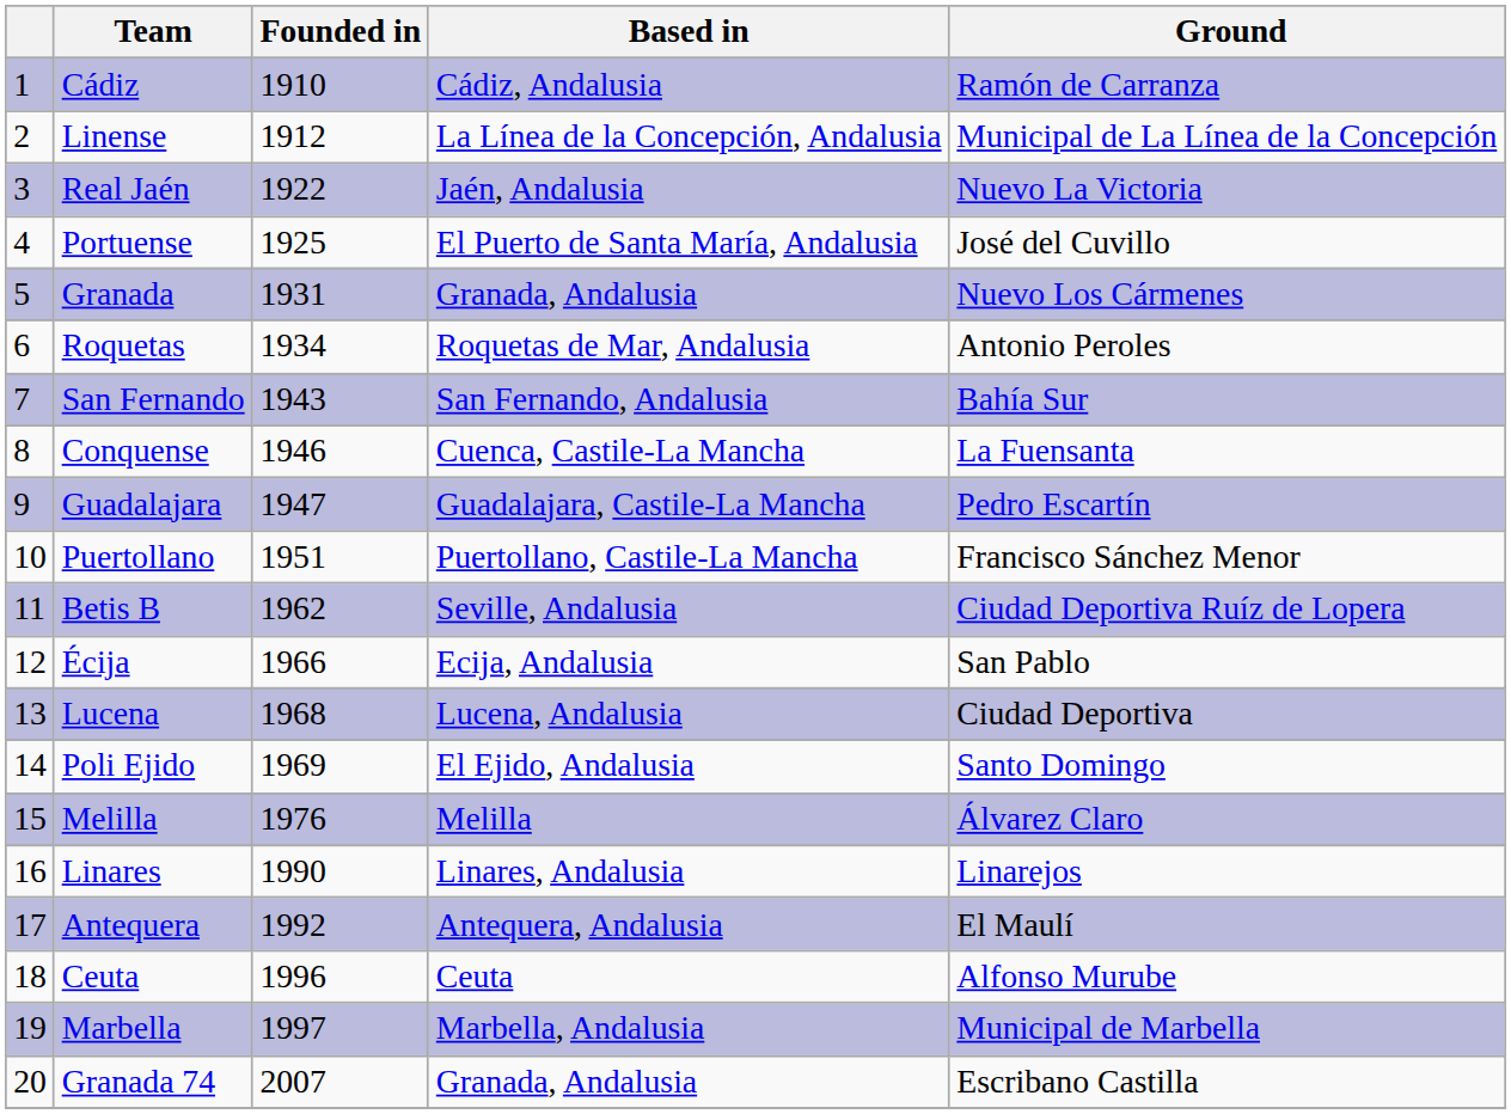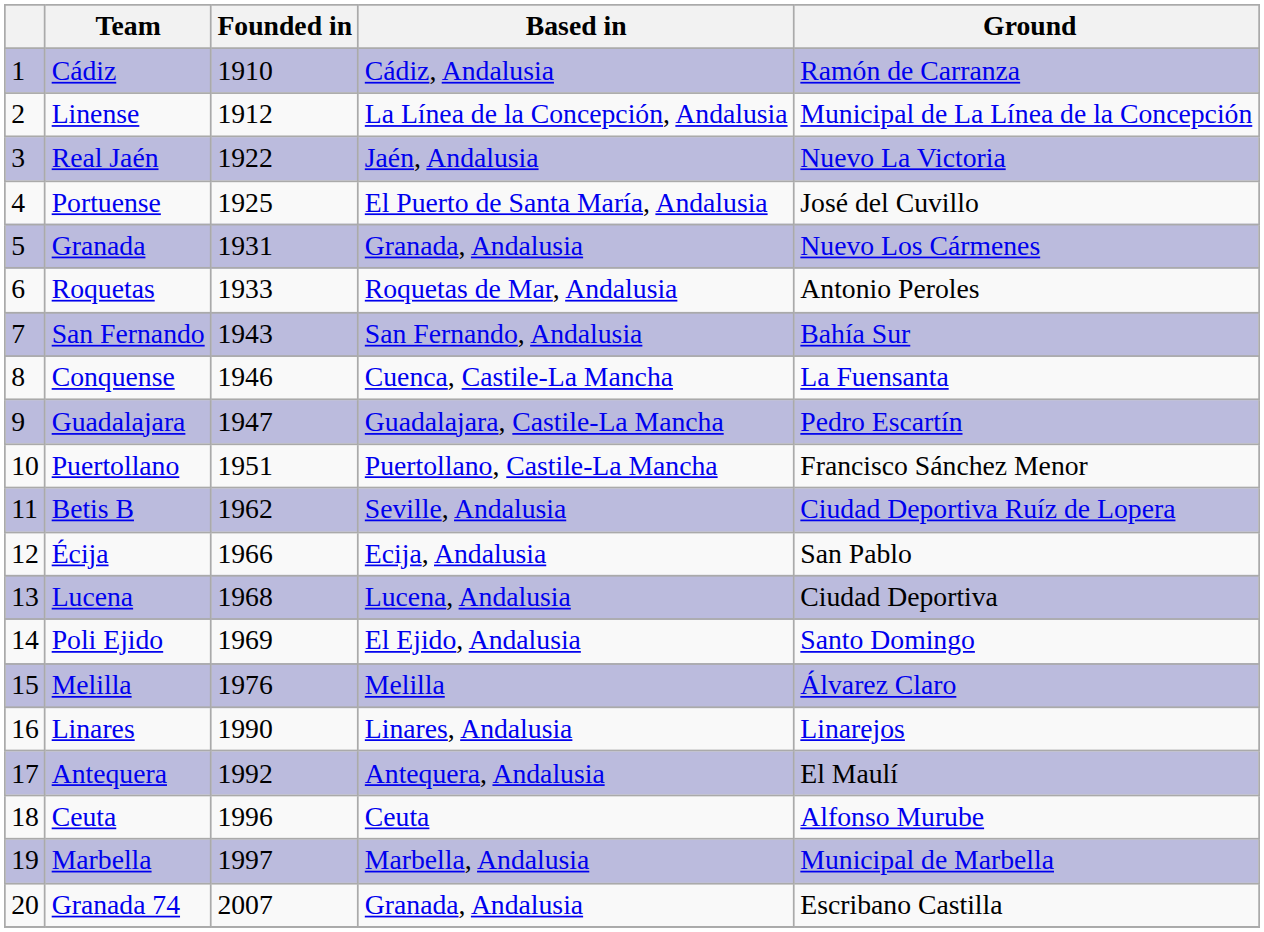Roquetas | Founded in: 1934 -> 1933
